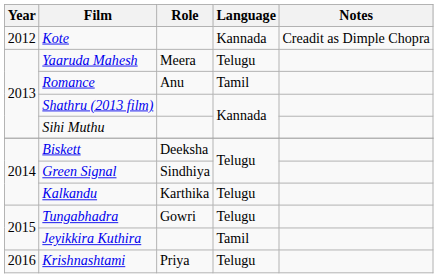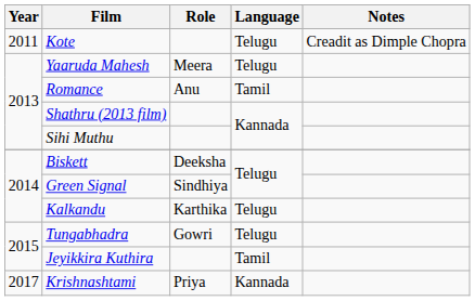Kote | Year: 2012 -> 2011
Kote | Language: Kannada -> Telugu
Krishnashtami | Year: 2016 -> 2017
Krishnashtami | Language: Telugu -> Kannada
